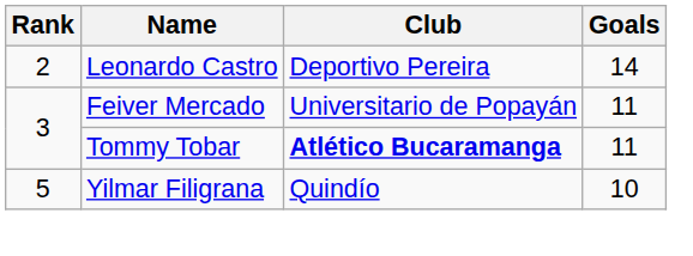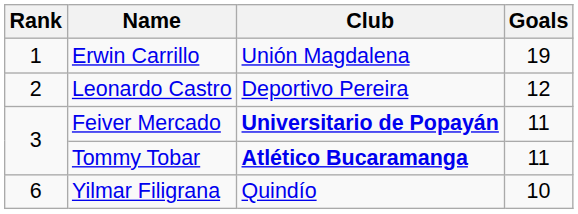+ row: 1 | Erwin Carrillo | Unión Magdalena | 19
Leonardo Castro | Goals: 14 -> 12
Feiver Mercado | Club: normal -> bold
Yilmar Filigrana | Rank: 5 -> 6
